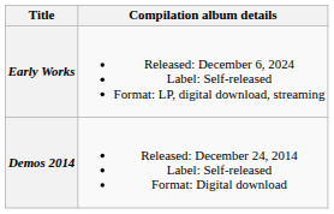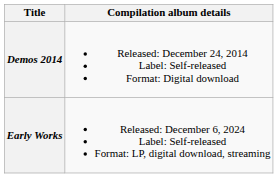rows swapped: Demos 2014 <-> Early Works
